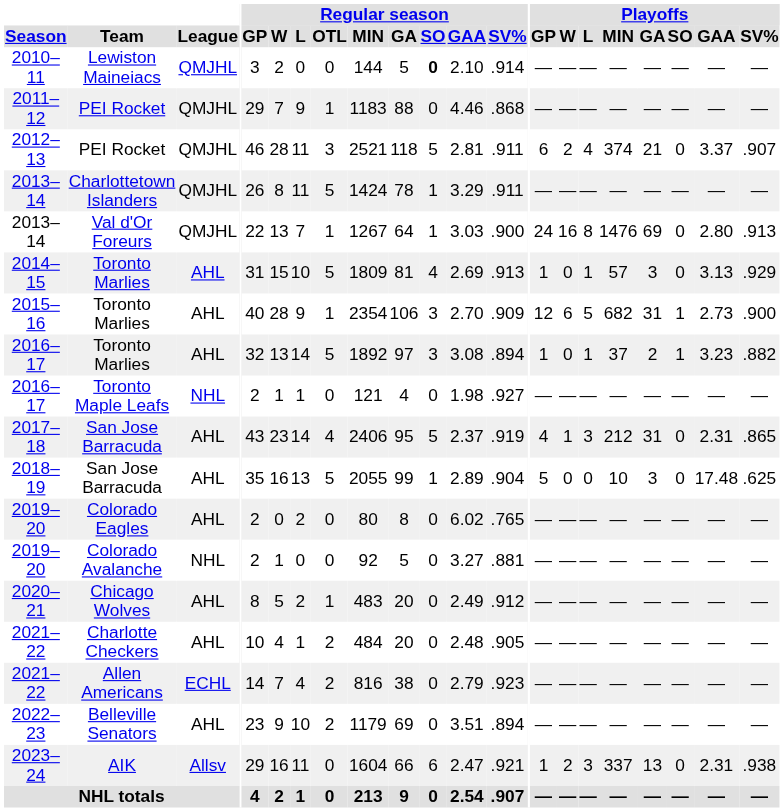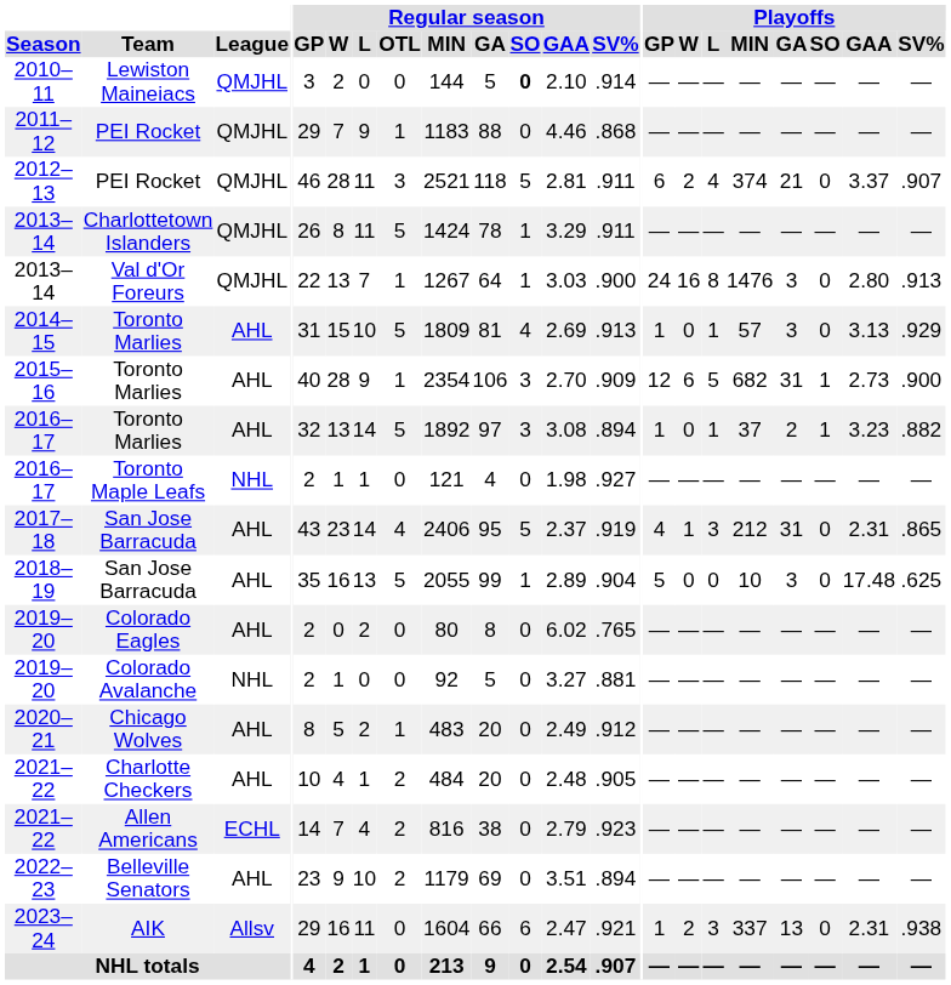2013–14 / Val d'Or Foreurs | Playoffs / GA: 69 -> 3
